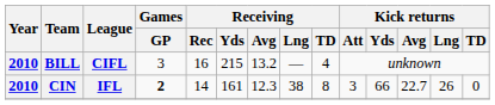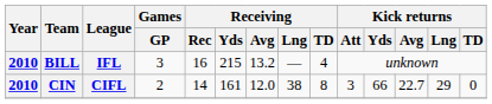BILL | League: CIFL -> IFL
CIN | League: IFL -> CIFL
CIN | Games / GP: bold -> normal
CIN | Receiving / Avg: 12.3 -> 12.0
CIN | Kick returns / Lng: 26 -> 29
